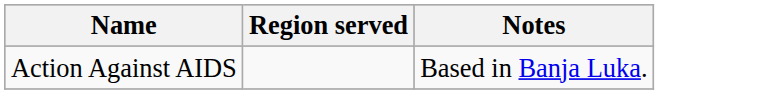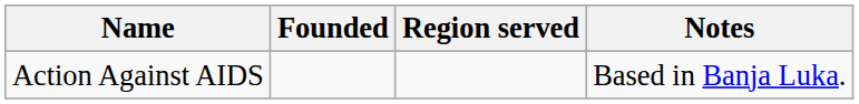+ column: Founded
